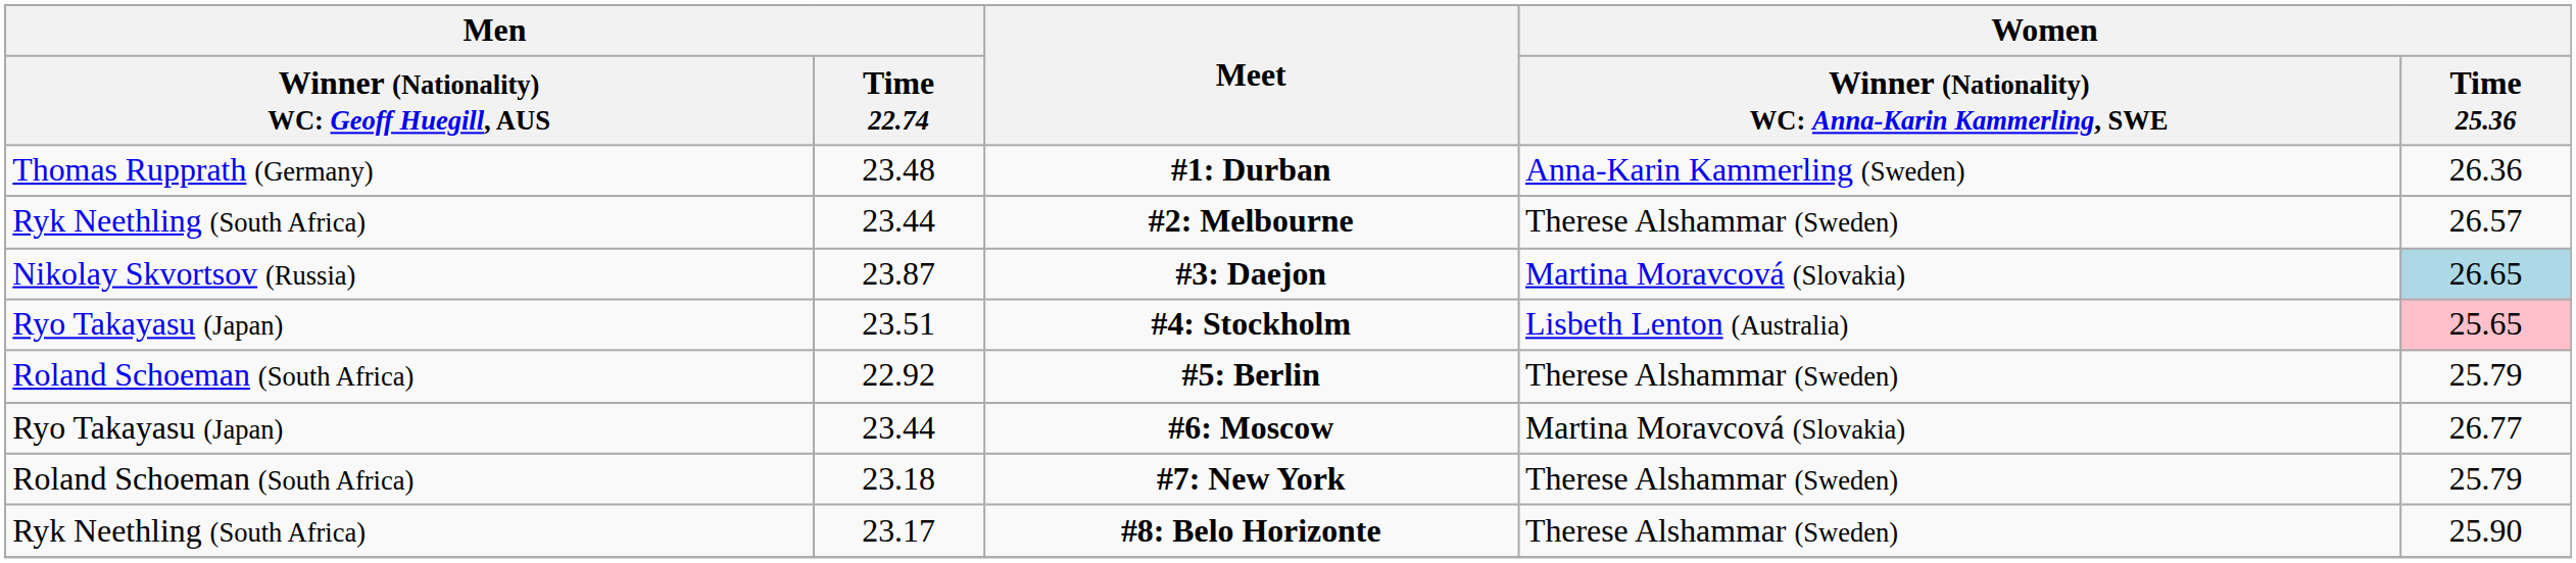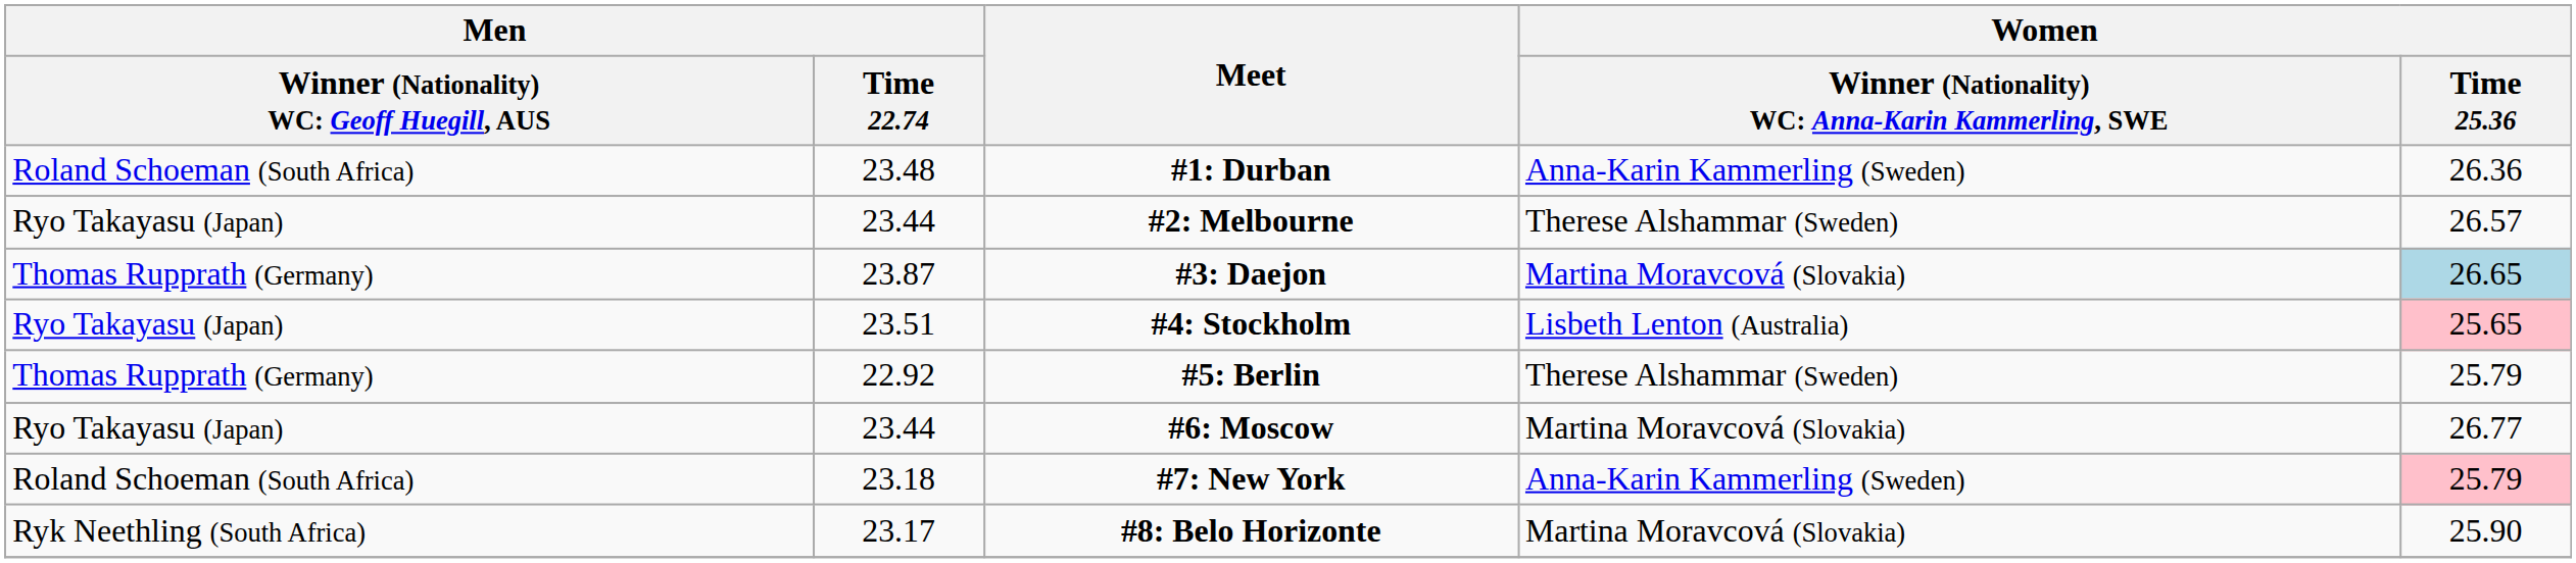#1: Durban | column 1: Thomas Rupprath (Germany) -> Roland Schoeman (South Africa)
#2: Melbourne | column 1: Ryk Neethling (South Africa) -> Ryo Takayasu (Japan)
#3: Daejon | column 1: Nikolay Skvortsov (Russia) -> Thomas Rupprath (Germany)
#5: Berlin | column 1: Roland Schoeman (South Africa) -> Thomas Rupprath (Germany)
#7: New York | column 4: Therese Alshammar (Sweden) -> Anna-Karin Kammerling (Sweden)
#7: New York | Women / Time 25.36: no background -> pink background
#8: Belo Horizonte | column 4: Therese Alshammar (Sweden) -> Martina Moravcová (Slovakia)
